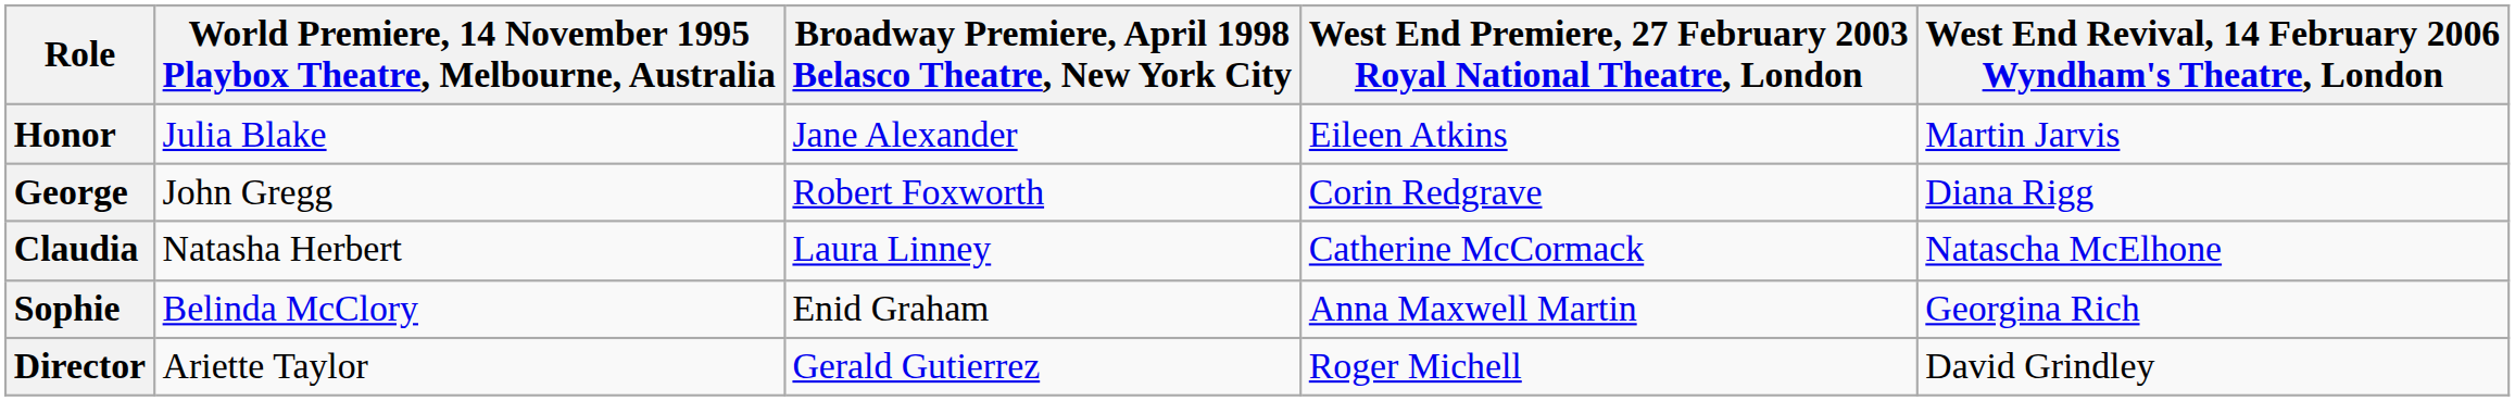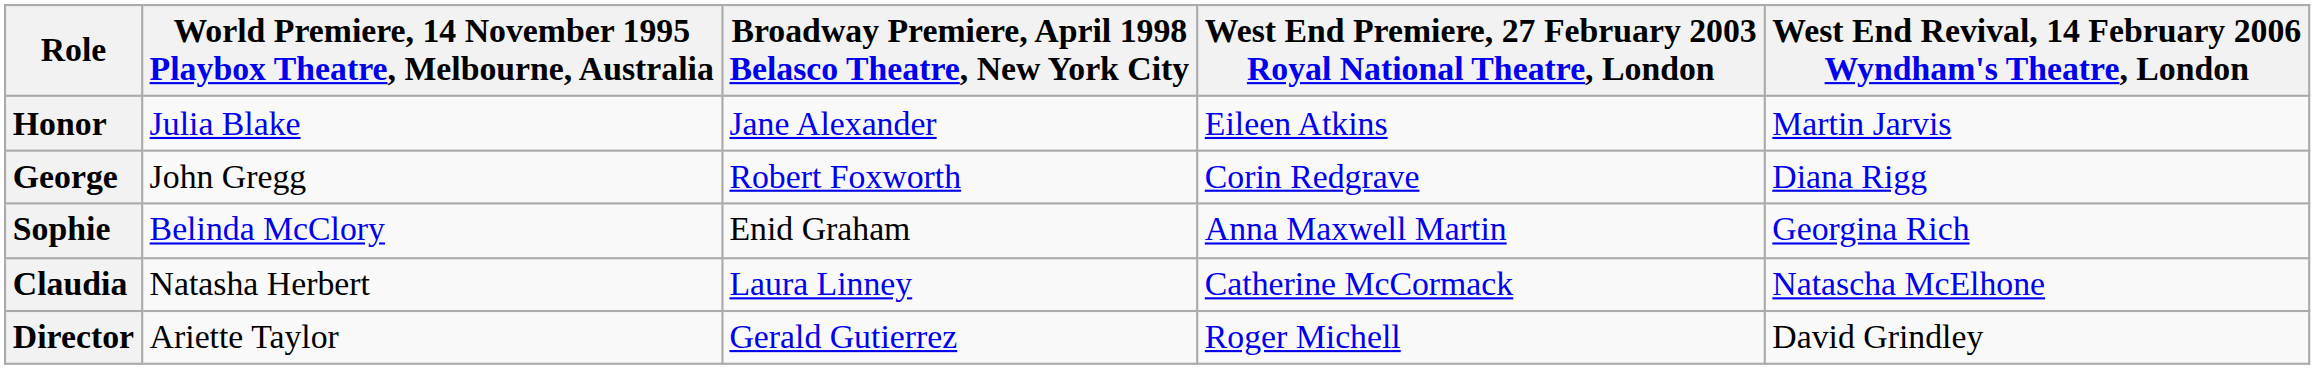rows swapped: Sophie <-> Claudia
